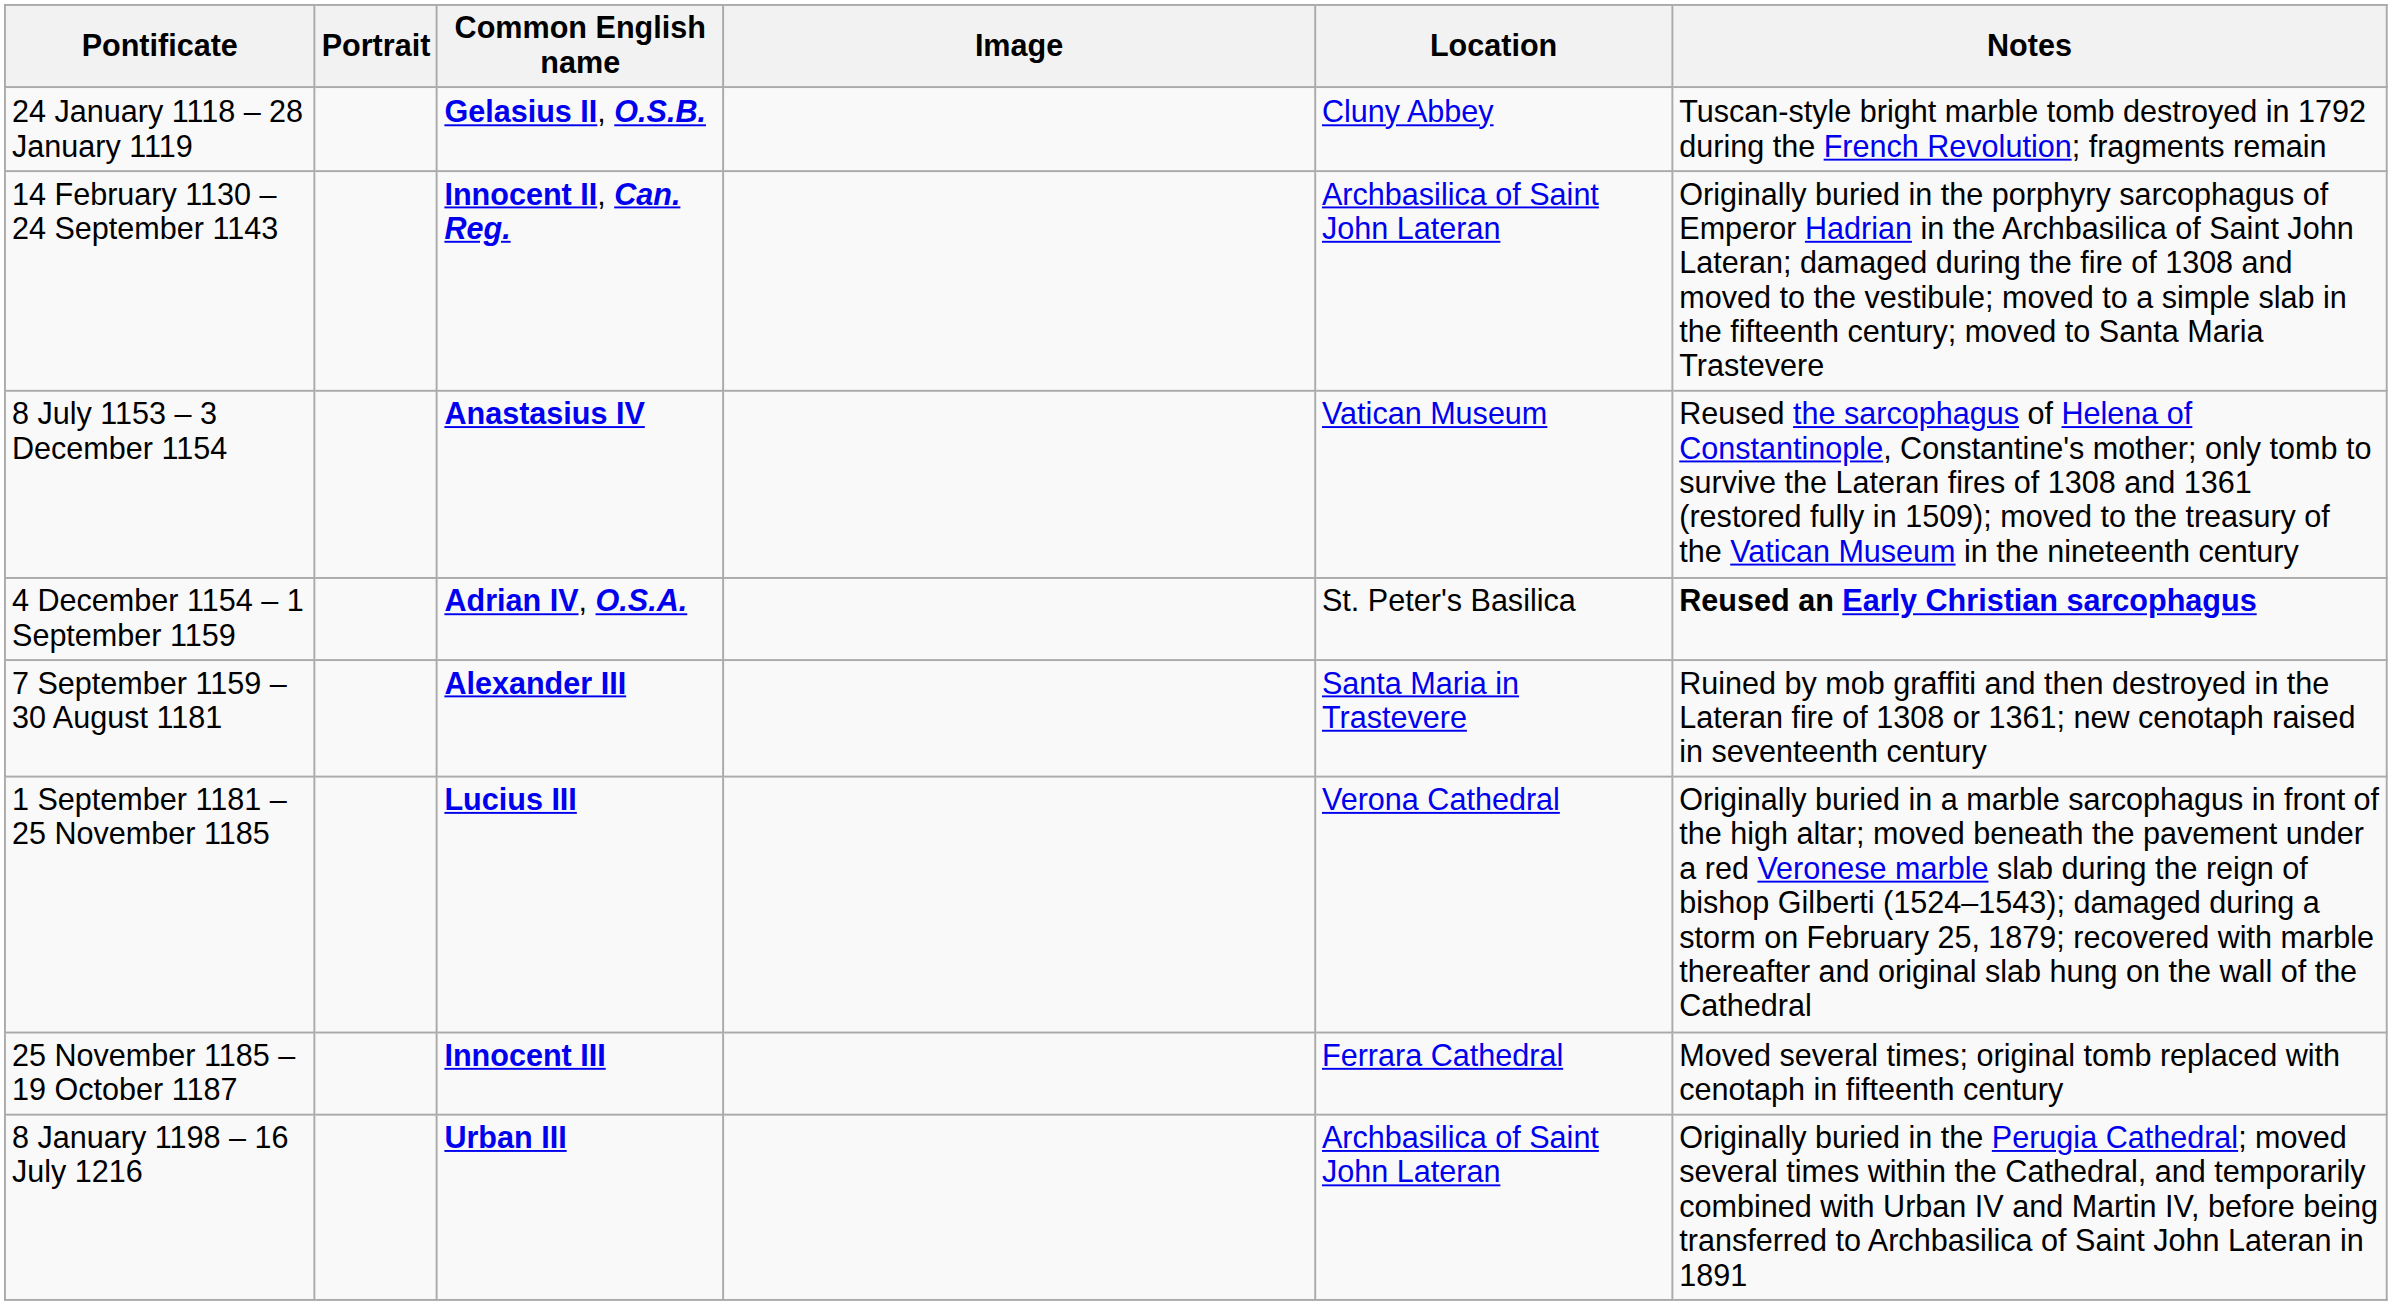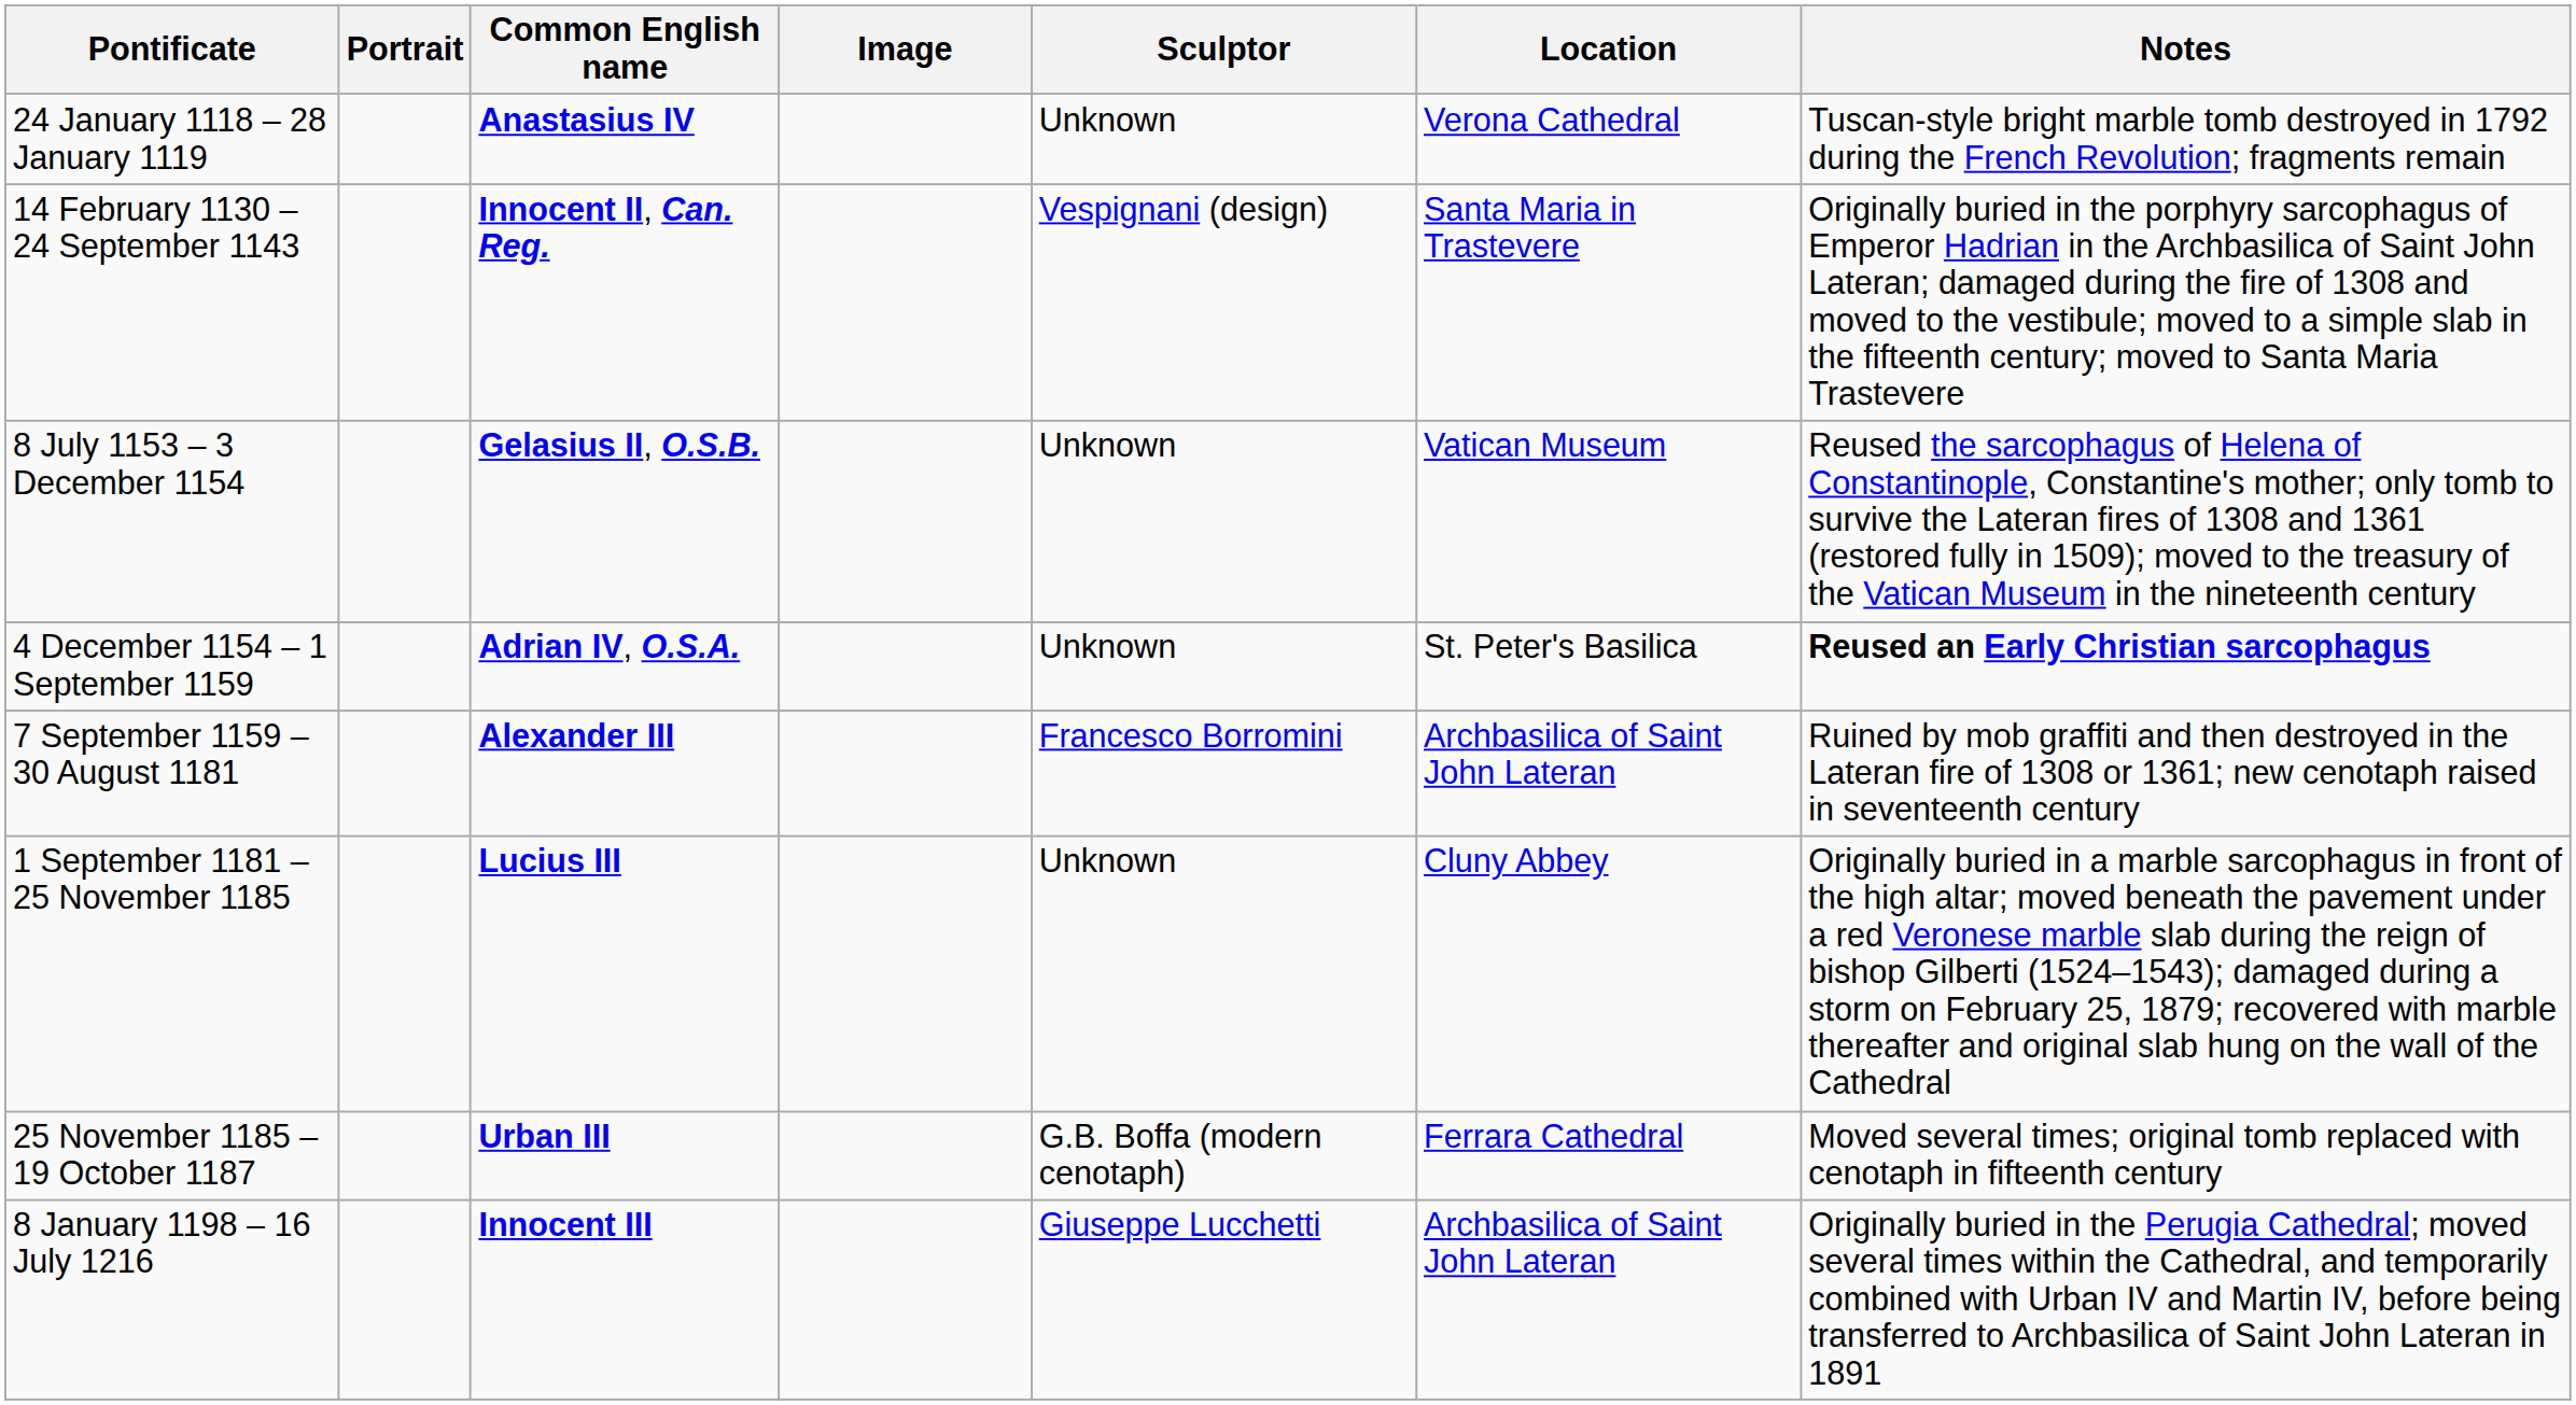+ column: Sculptor | Unknown | Vespignani (design) | Unknown | Unknown | Francesco Borromini | Unknown | G.B. Boffa (modern cenotaph) | Giuseppe Lucchetti
24 January 1118 – 28 January 1119 | Common English name: Gelasius II, O.S.B. -> Anastasius IV
24 January 1118 – 28 January 1119 | Location: Cluny Abbey -> Verona Cathedral
14 February 1130 – 24 September 1143 | Location: Archbasilica of Saint John Lateran -> Santa Maria in Trastevere
8 July 1153 – 3 December 1154 | Common English name: Anastasius IV -> Gelasius II, O.S.B.
7 September 1159 – 30 August 1181 | Location: Santa Maria in Trastevere -> Archbasilica of Saint John Lateran
1 September 1181 – 25 November 1185 | Location: Verona Cathedral -> Cluny Abbey
25 November 1185 – 19 October 1187 | Common English name: Innocent III -> Urban III
8 January 1198 – 16 July 1216 | Common English name: Urban III -> Innocent III
